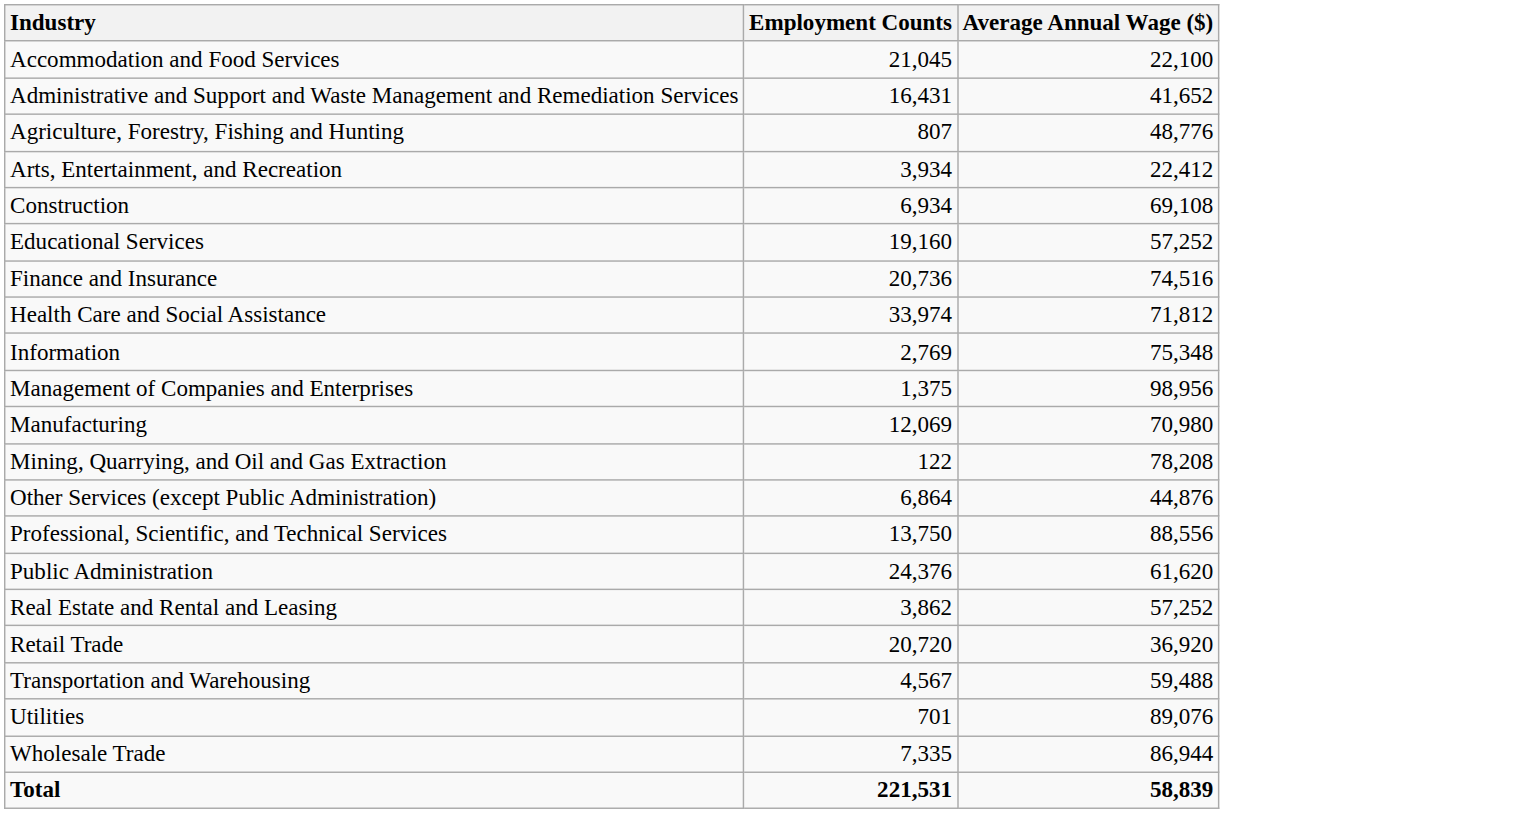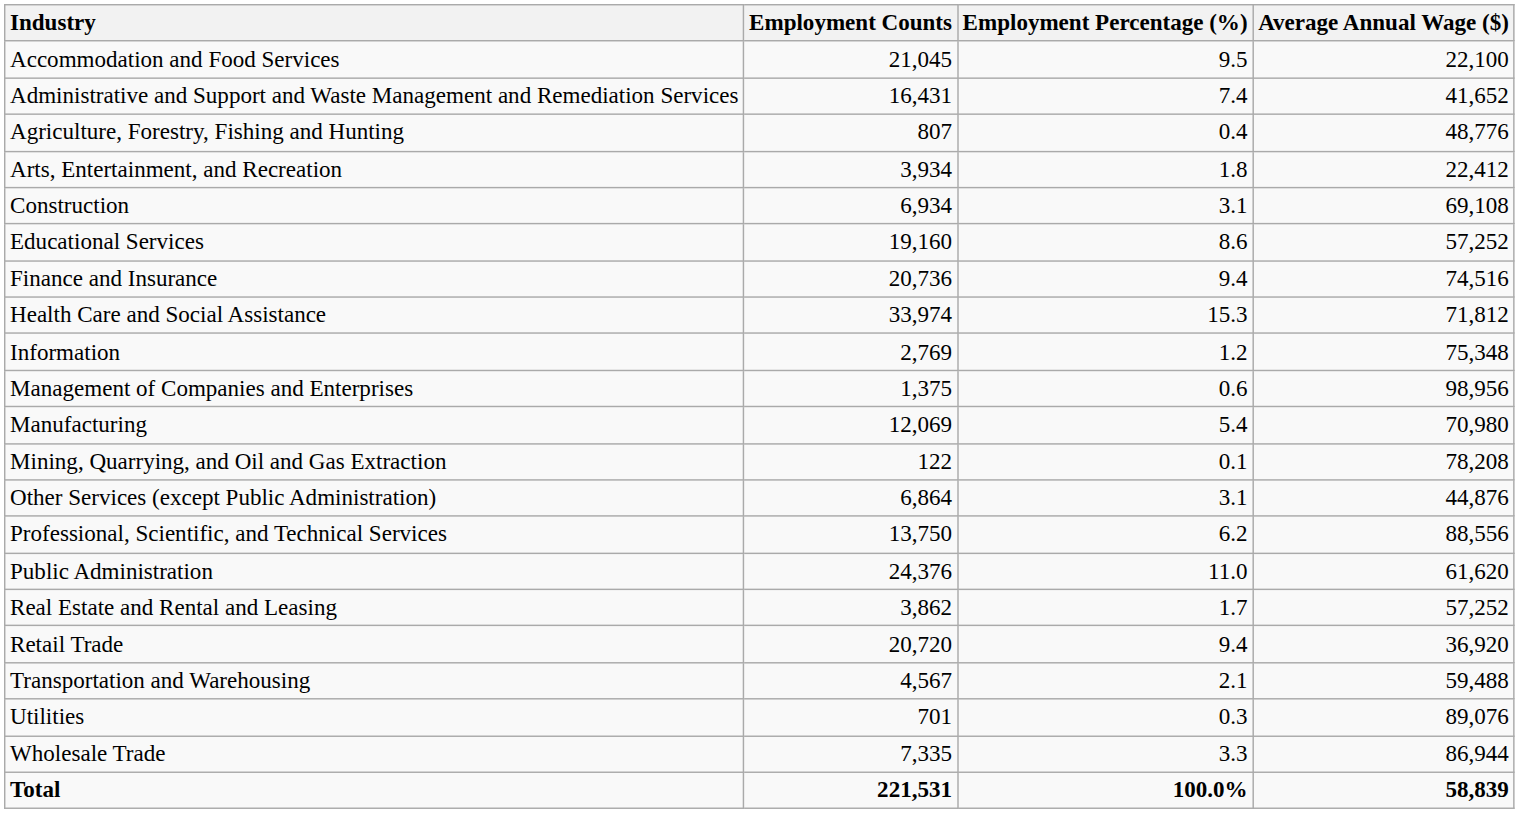+ column: Employment Percentage (%) | 9.5 | 7.4 | 0.4 | 1.8 | 3.1 | 8.6 | 9.4 | 15.3 | 1.2 | 0.6 | 5.4 | 0.1 | 3.1 | 6.2 | 11.0 | 1.7 | 9.4 | 2.1 | 0.3 | 3.3 | 100.0%
